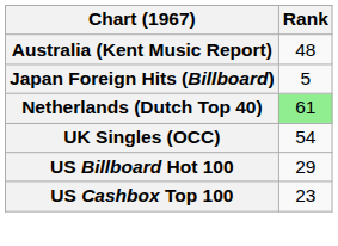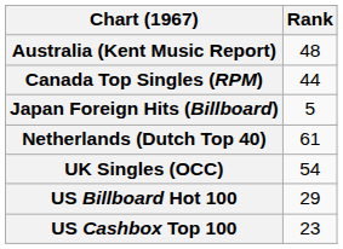+ row: Canada Top Singles (RPM) | 44
Netherlands (Dutch Top 40) | Rank: lightgreen background -> no background
